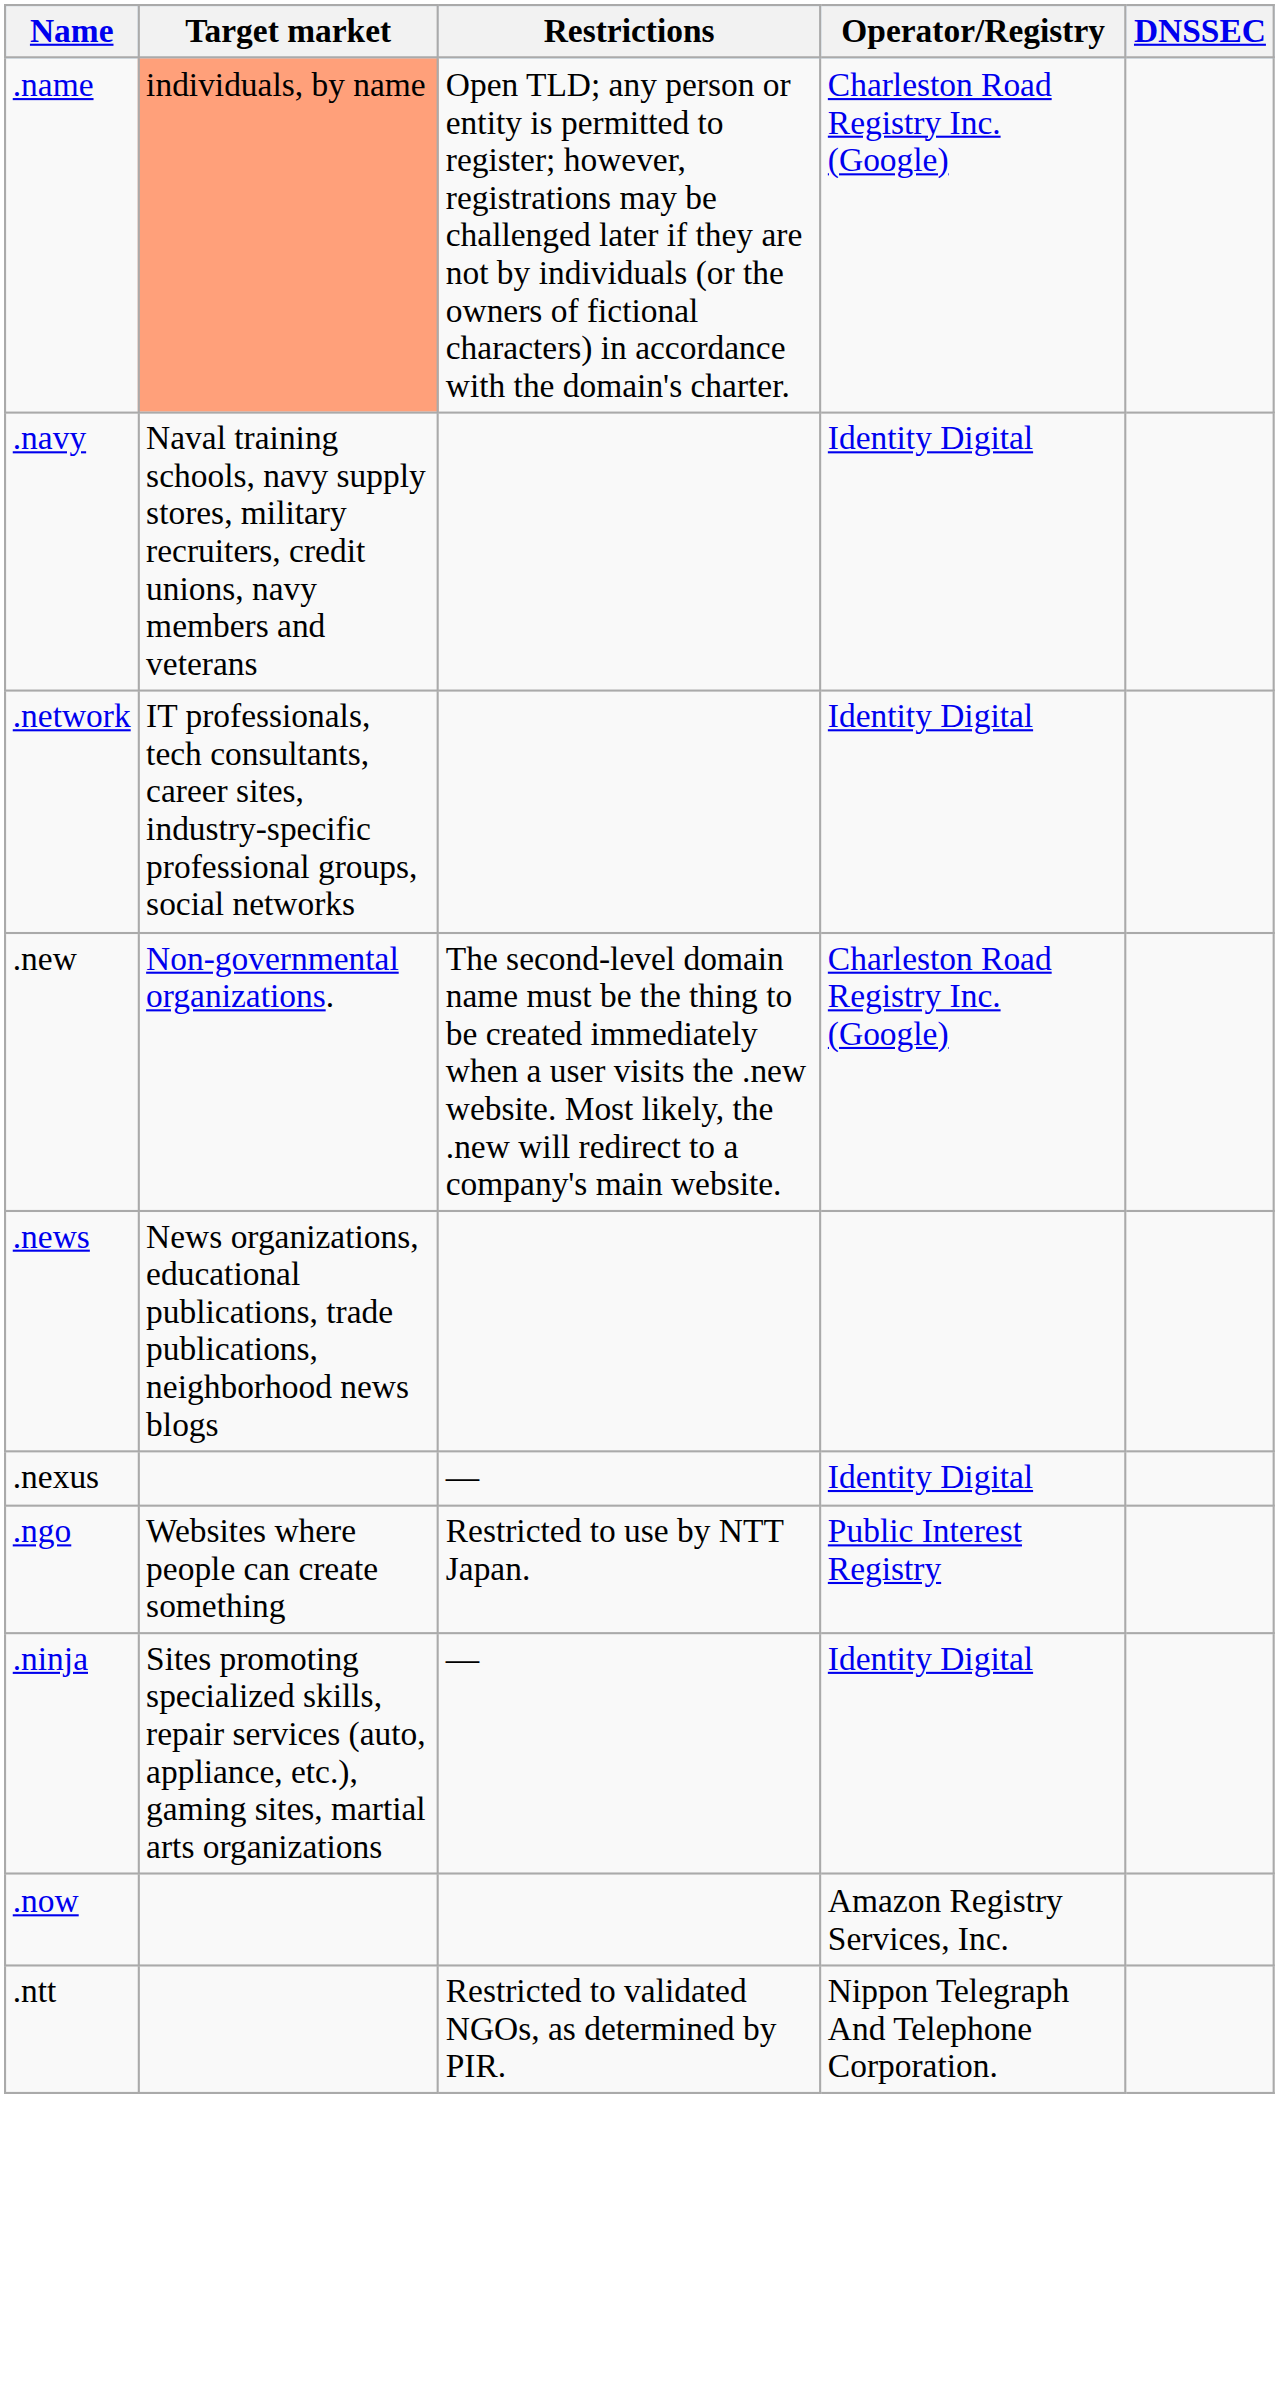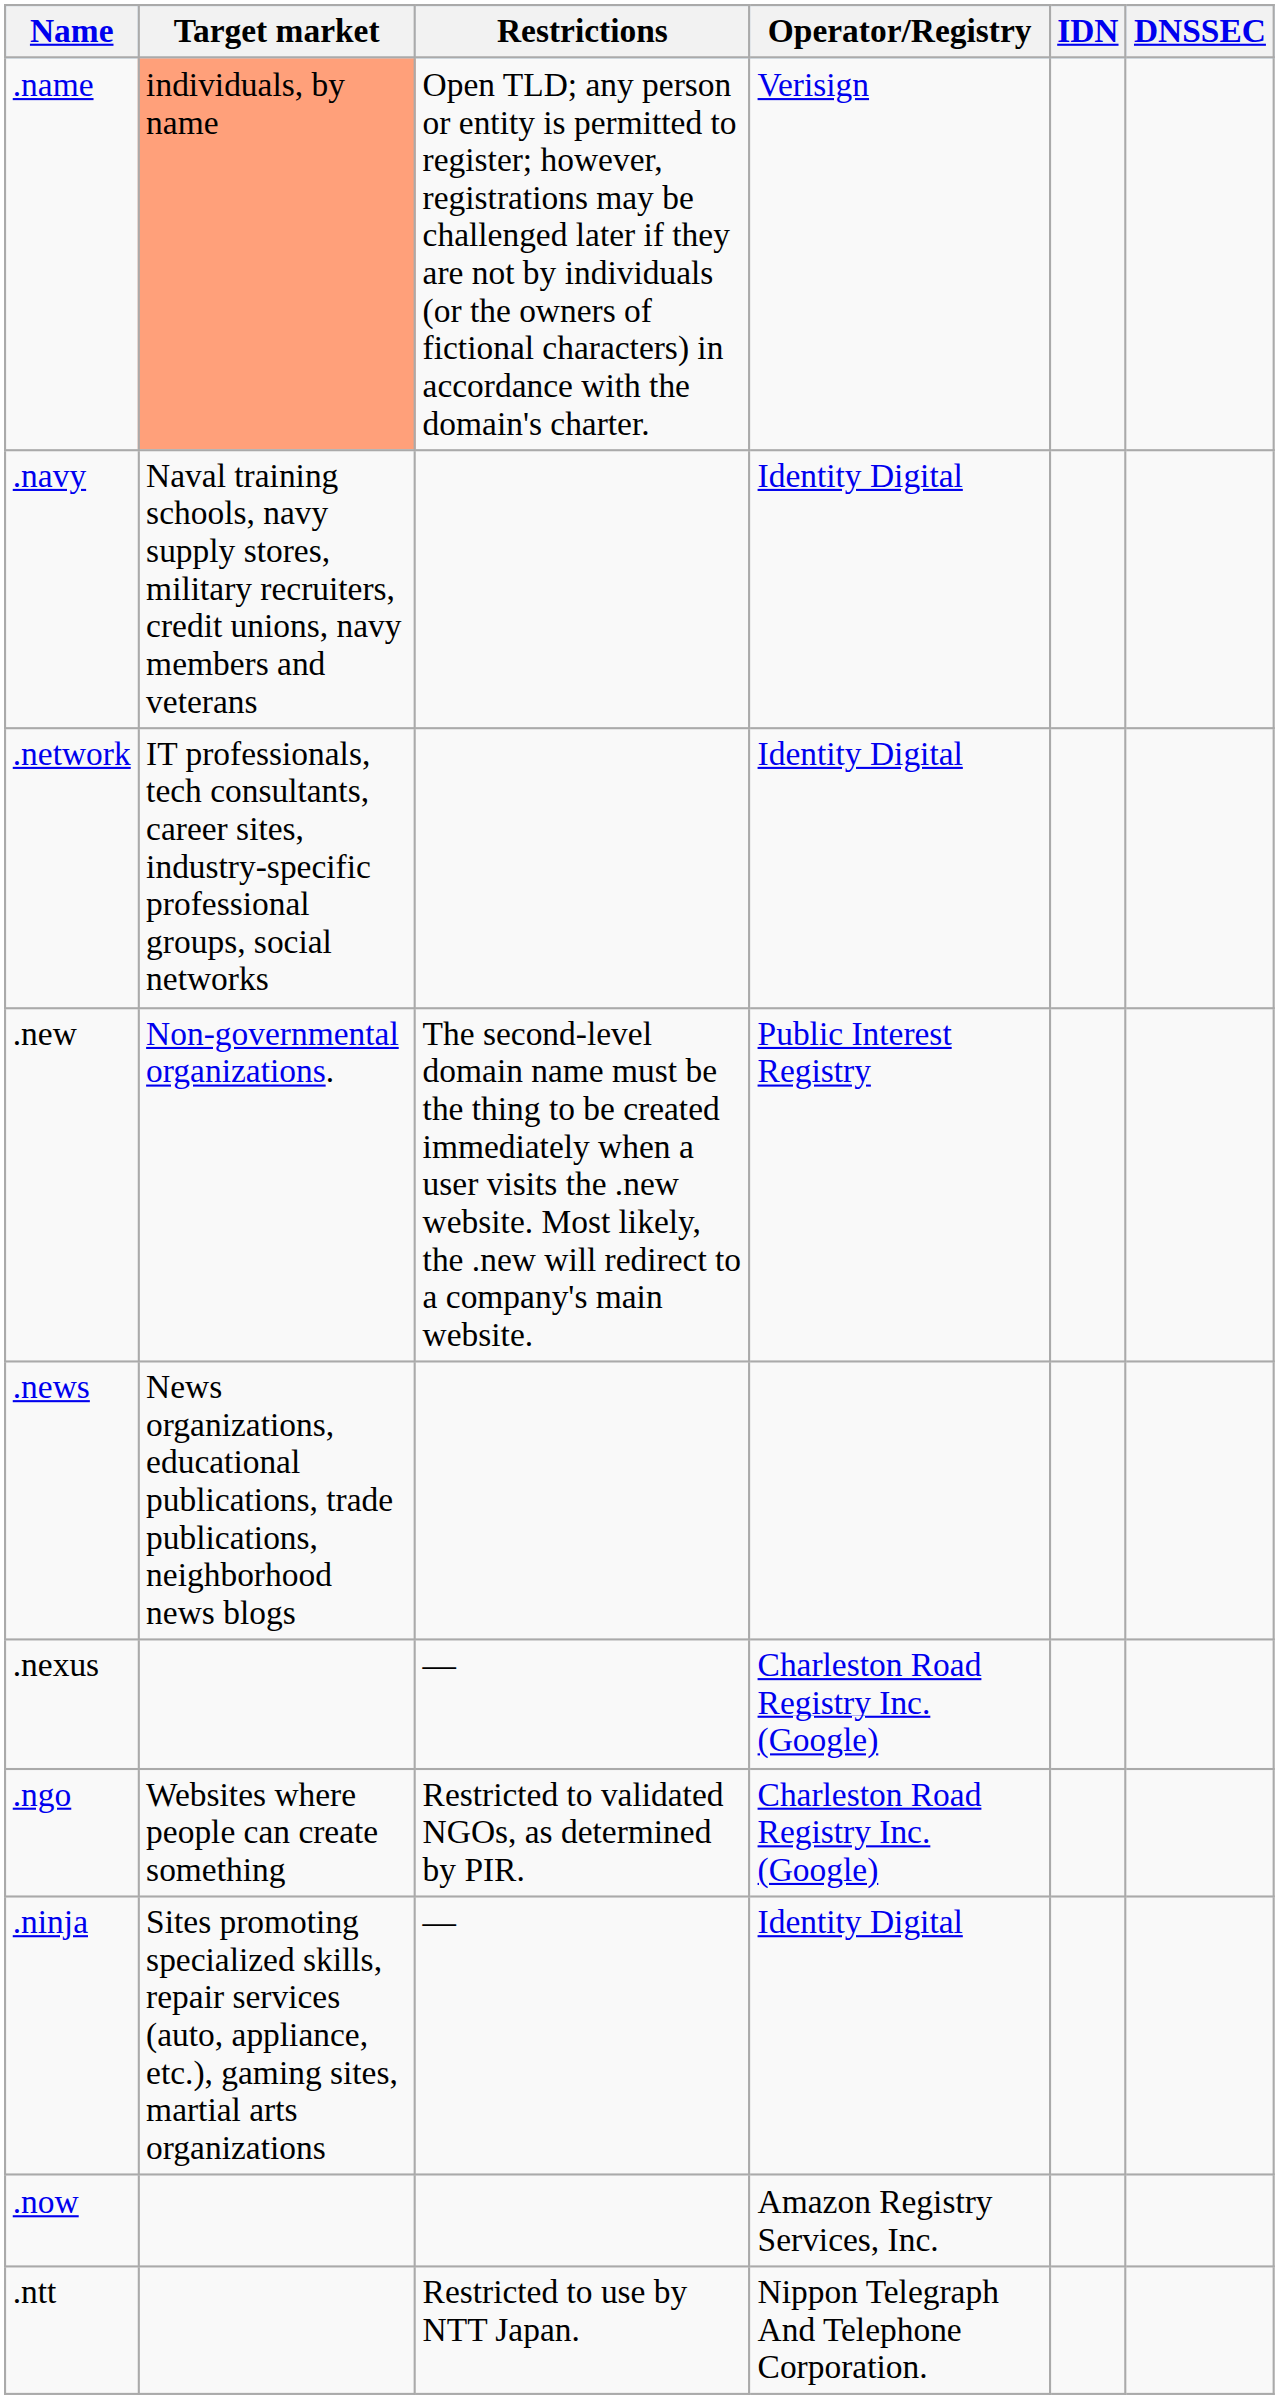+ column: IDN
.name | Operator/Registry: Charleston Road Registry Inc. (Google) -> Verisign
.new | Operator/Registry: Charleston Road Registry Inc. (Google) -> Public Interest Registry
.nexus | Operator/Registry: Identity Digital -> Charleston Road Registry Inc. (Google)
.ngo | Restrictions: Restricted to use by NTT Japan. -> Restricted to validated NGOs, as determined by PIR.
.ngo | Operator/Registry: Public Interest Registry -> Charleston Road Registry Inc. (Google)
.ntt | Restrictions: Restricted to validated NGOs, as determined by PIR. -> Restricted to use by NTT Japan.
